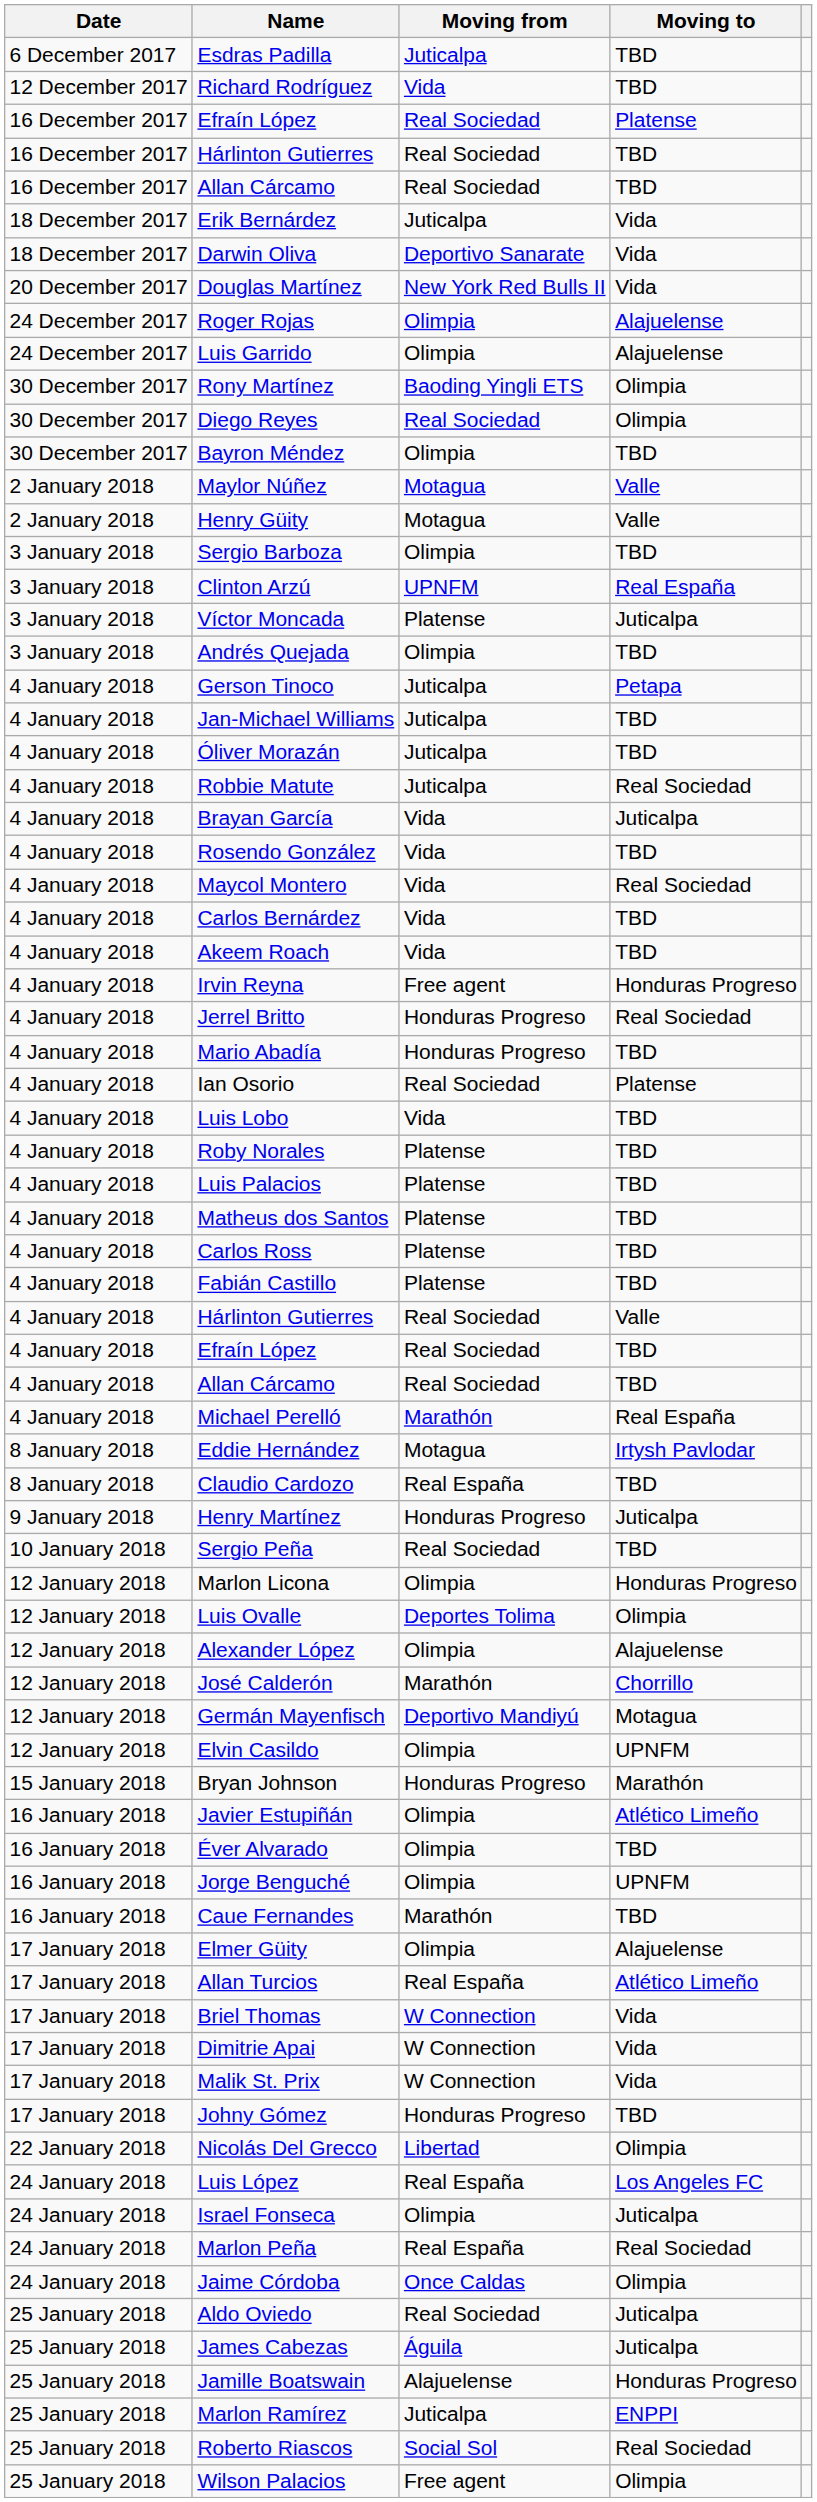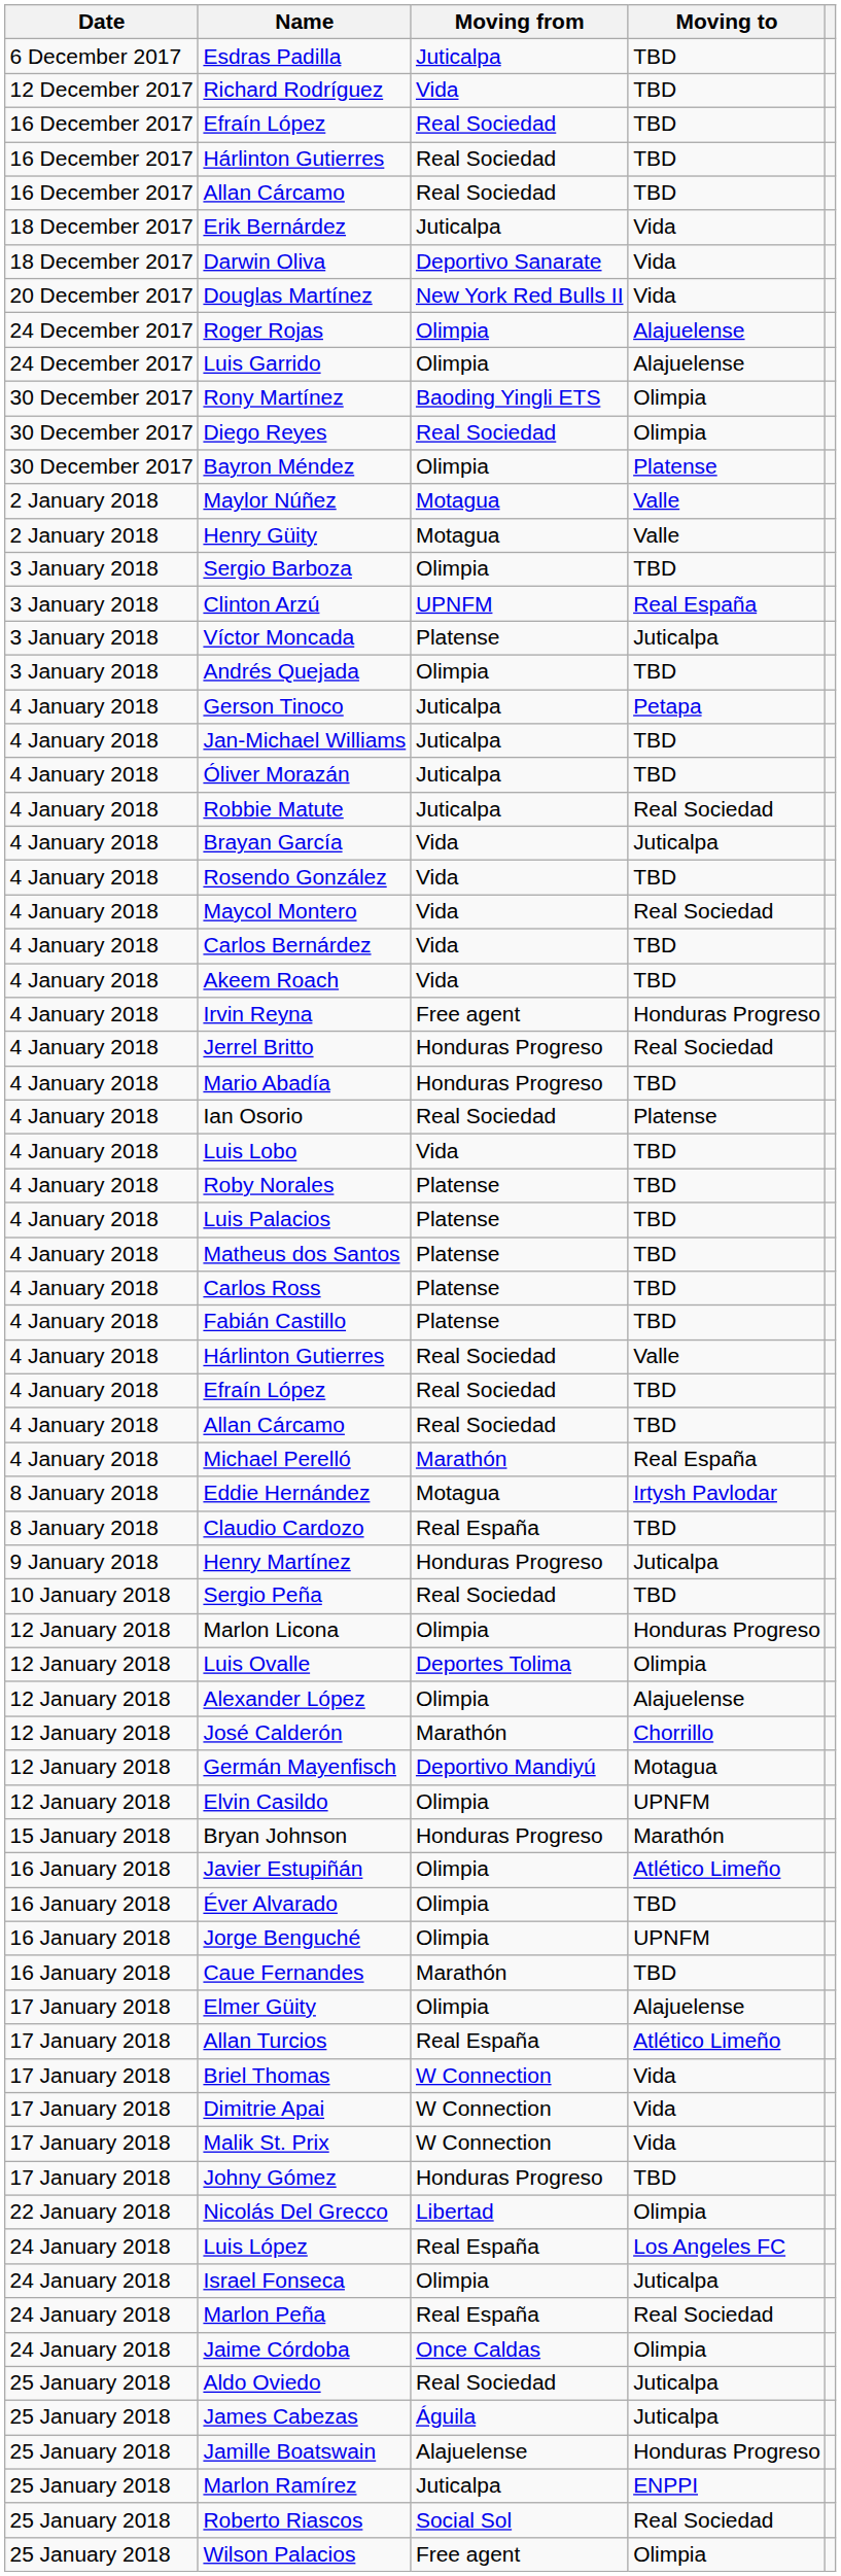16 December 2017 / Efraín López | Moving to: Platense -> TBD
Bayron Méndez | Moving to: TBD -> Platense
